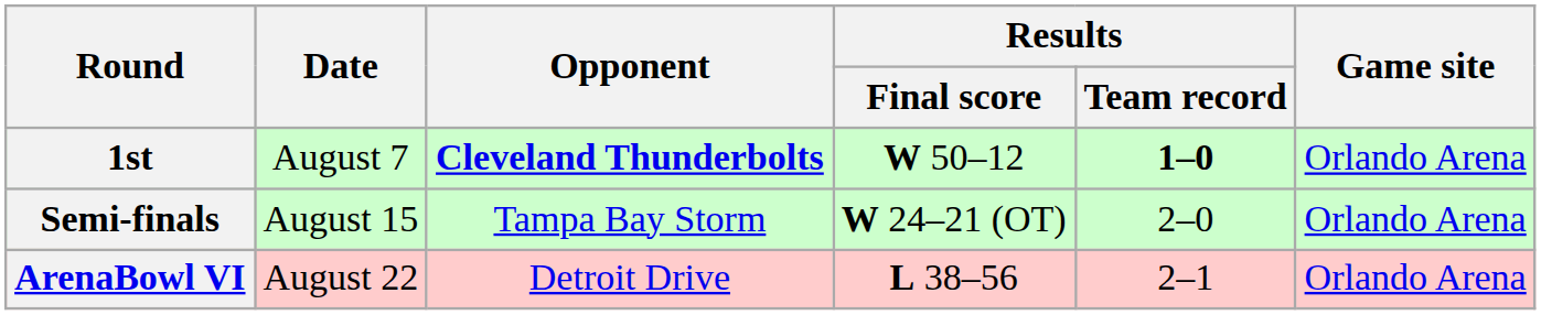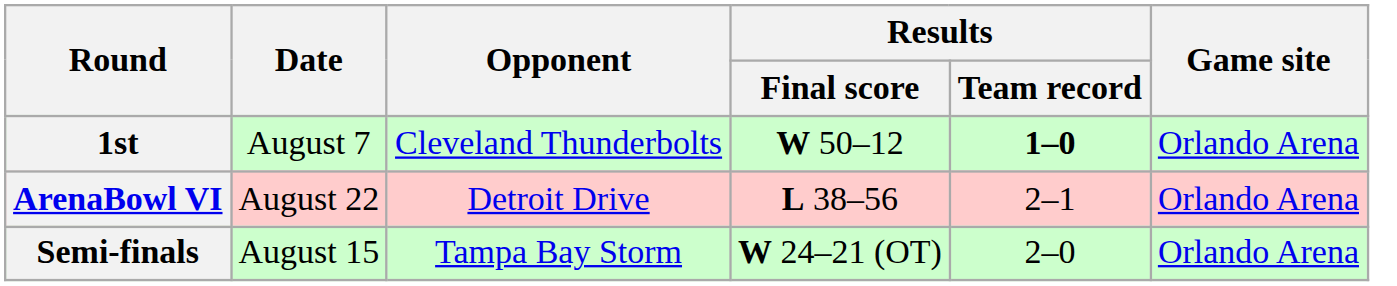1st | Opponent: bold -> normal
rows swapped: Semi-finals <-> ArenaBowl VI
